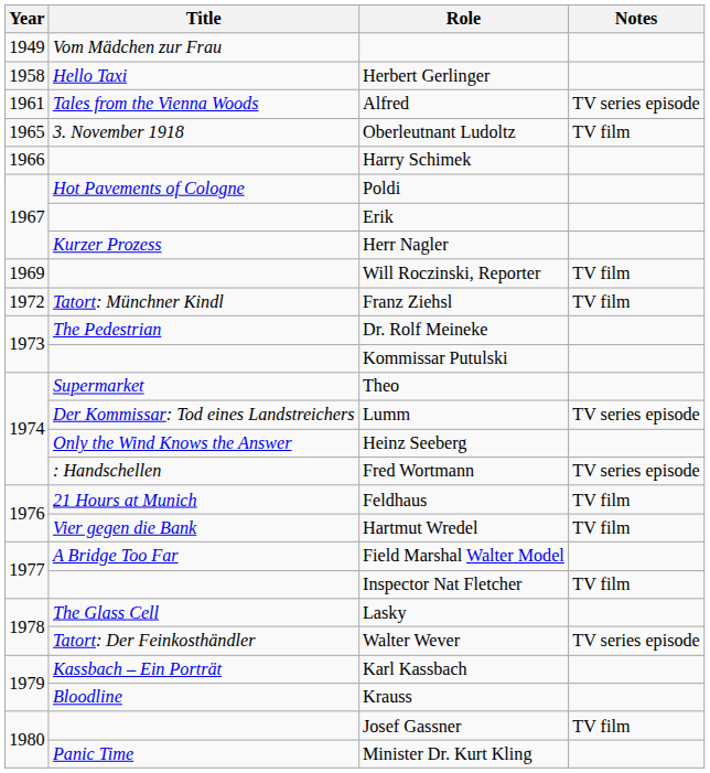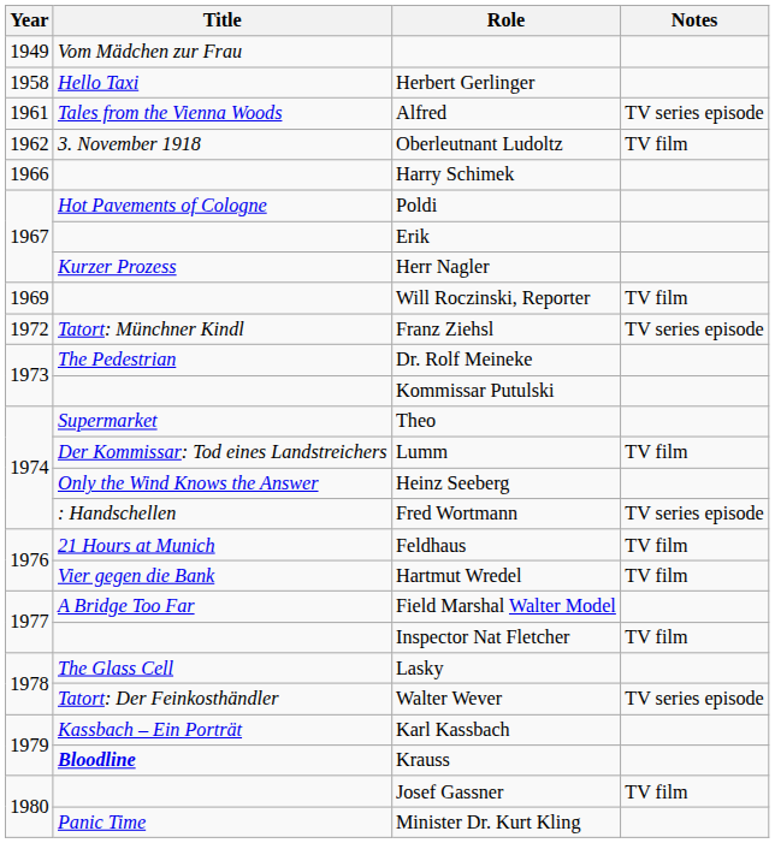Oberleutnant Ludoltz | Year: 1965 -> 1962
Franz Ziehsl | Notes: TV film -> TV series episode
Lumm | Notes: TV series episode -> TV film
Krauss | Title: normal -> bold
